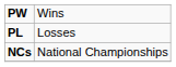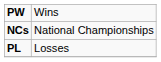rows swapped: PL <-> NCs
